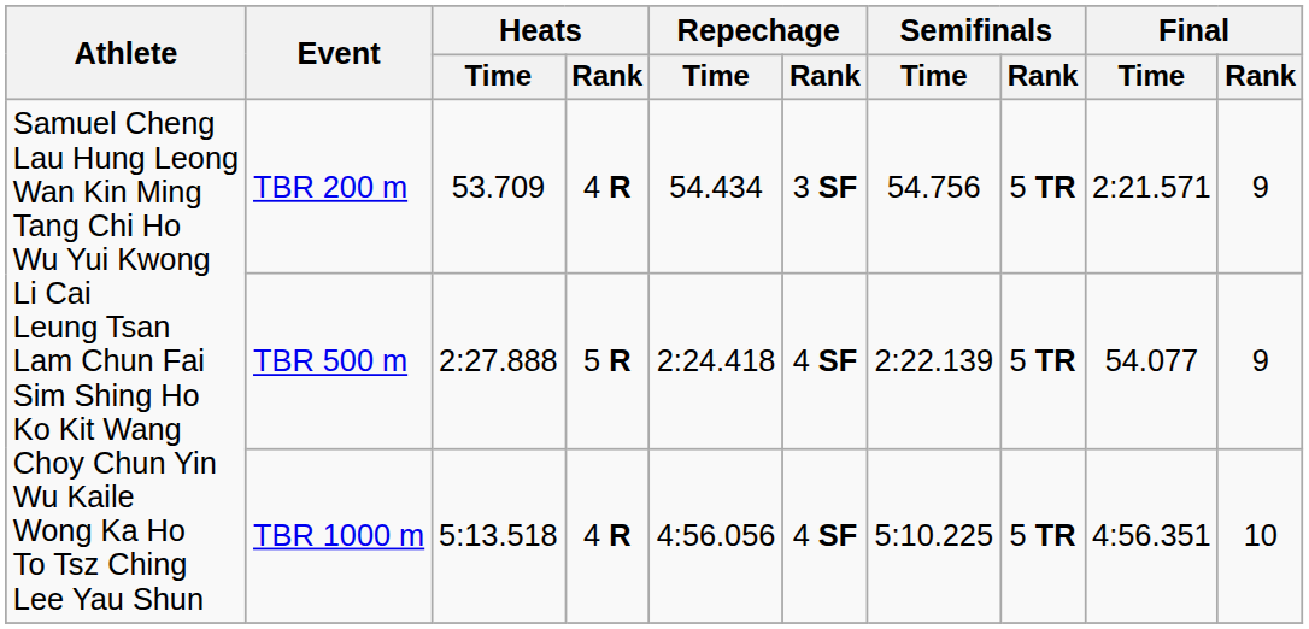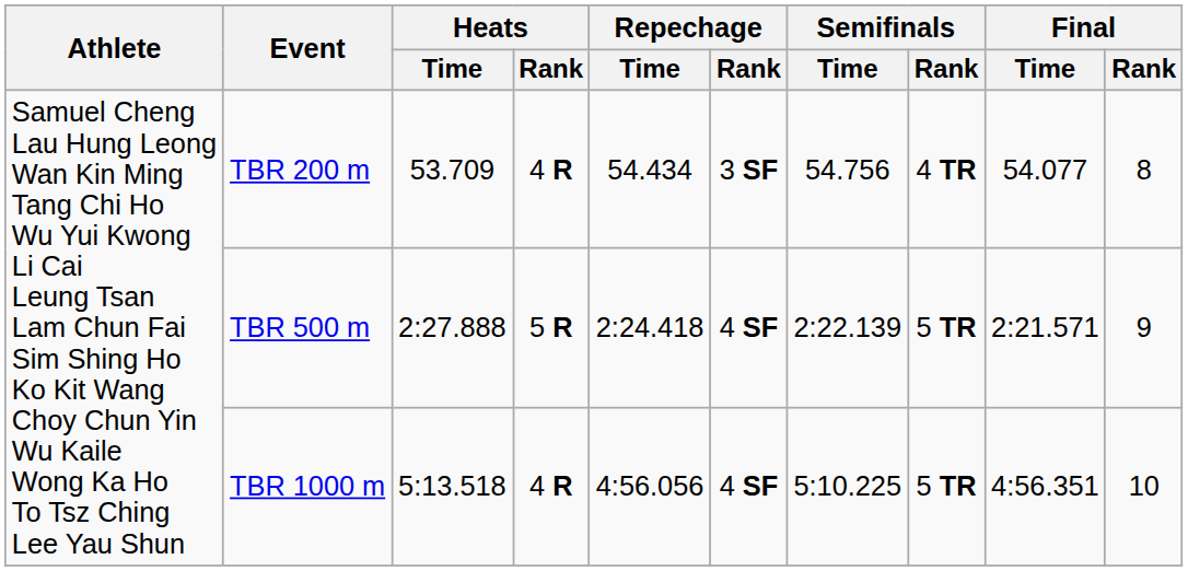TBR 200 m | Semifinals / Rank: 5 TR -> 4 TR
TBR 200 m | Final / Time: 2:21.571 -> 54.077
TBR 200 m | Final / Rank: 9 -> 8
TBR 500 m | Final / Time: 54.077 -> 2:21.571
